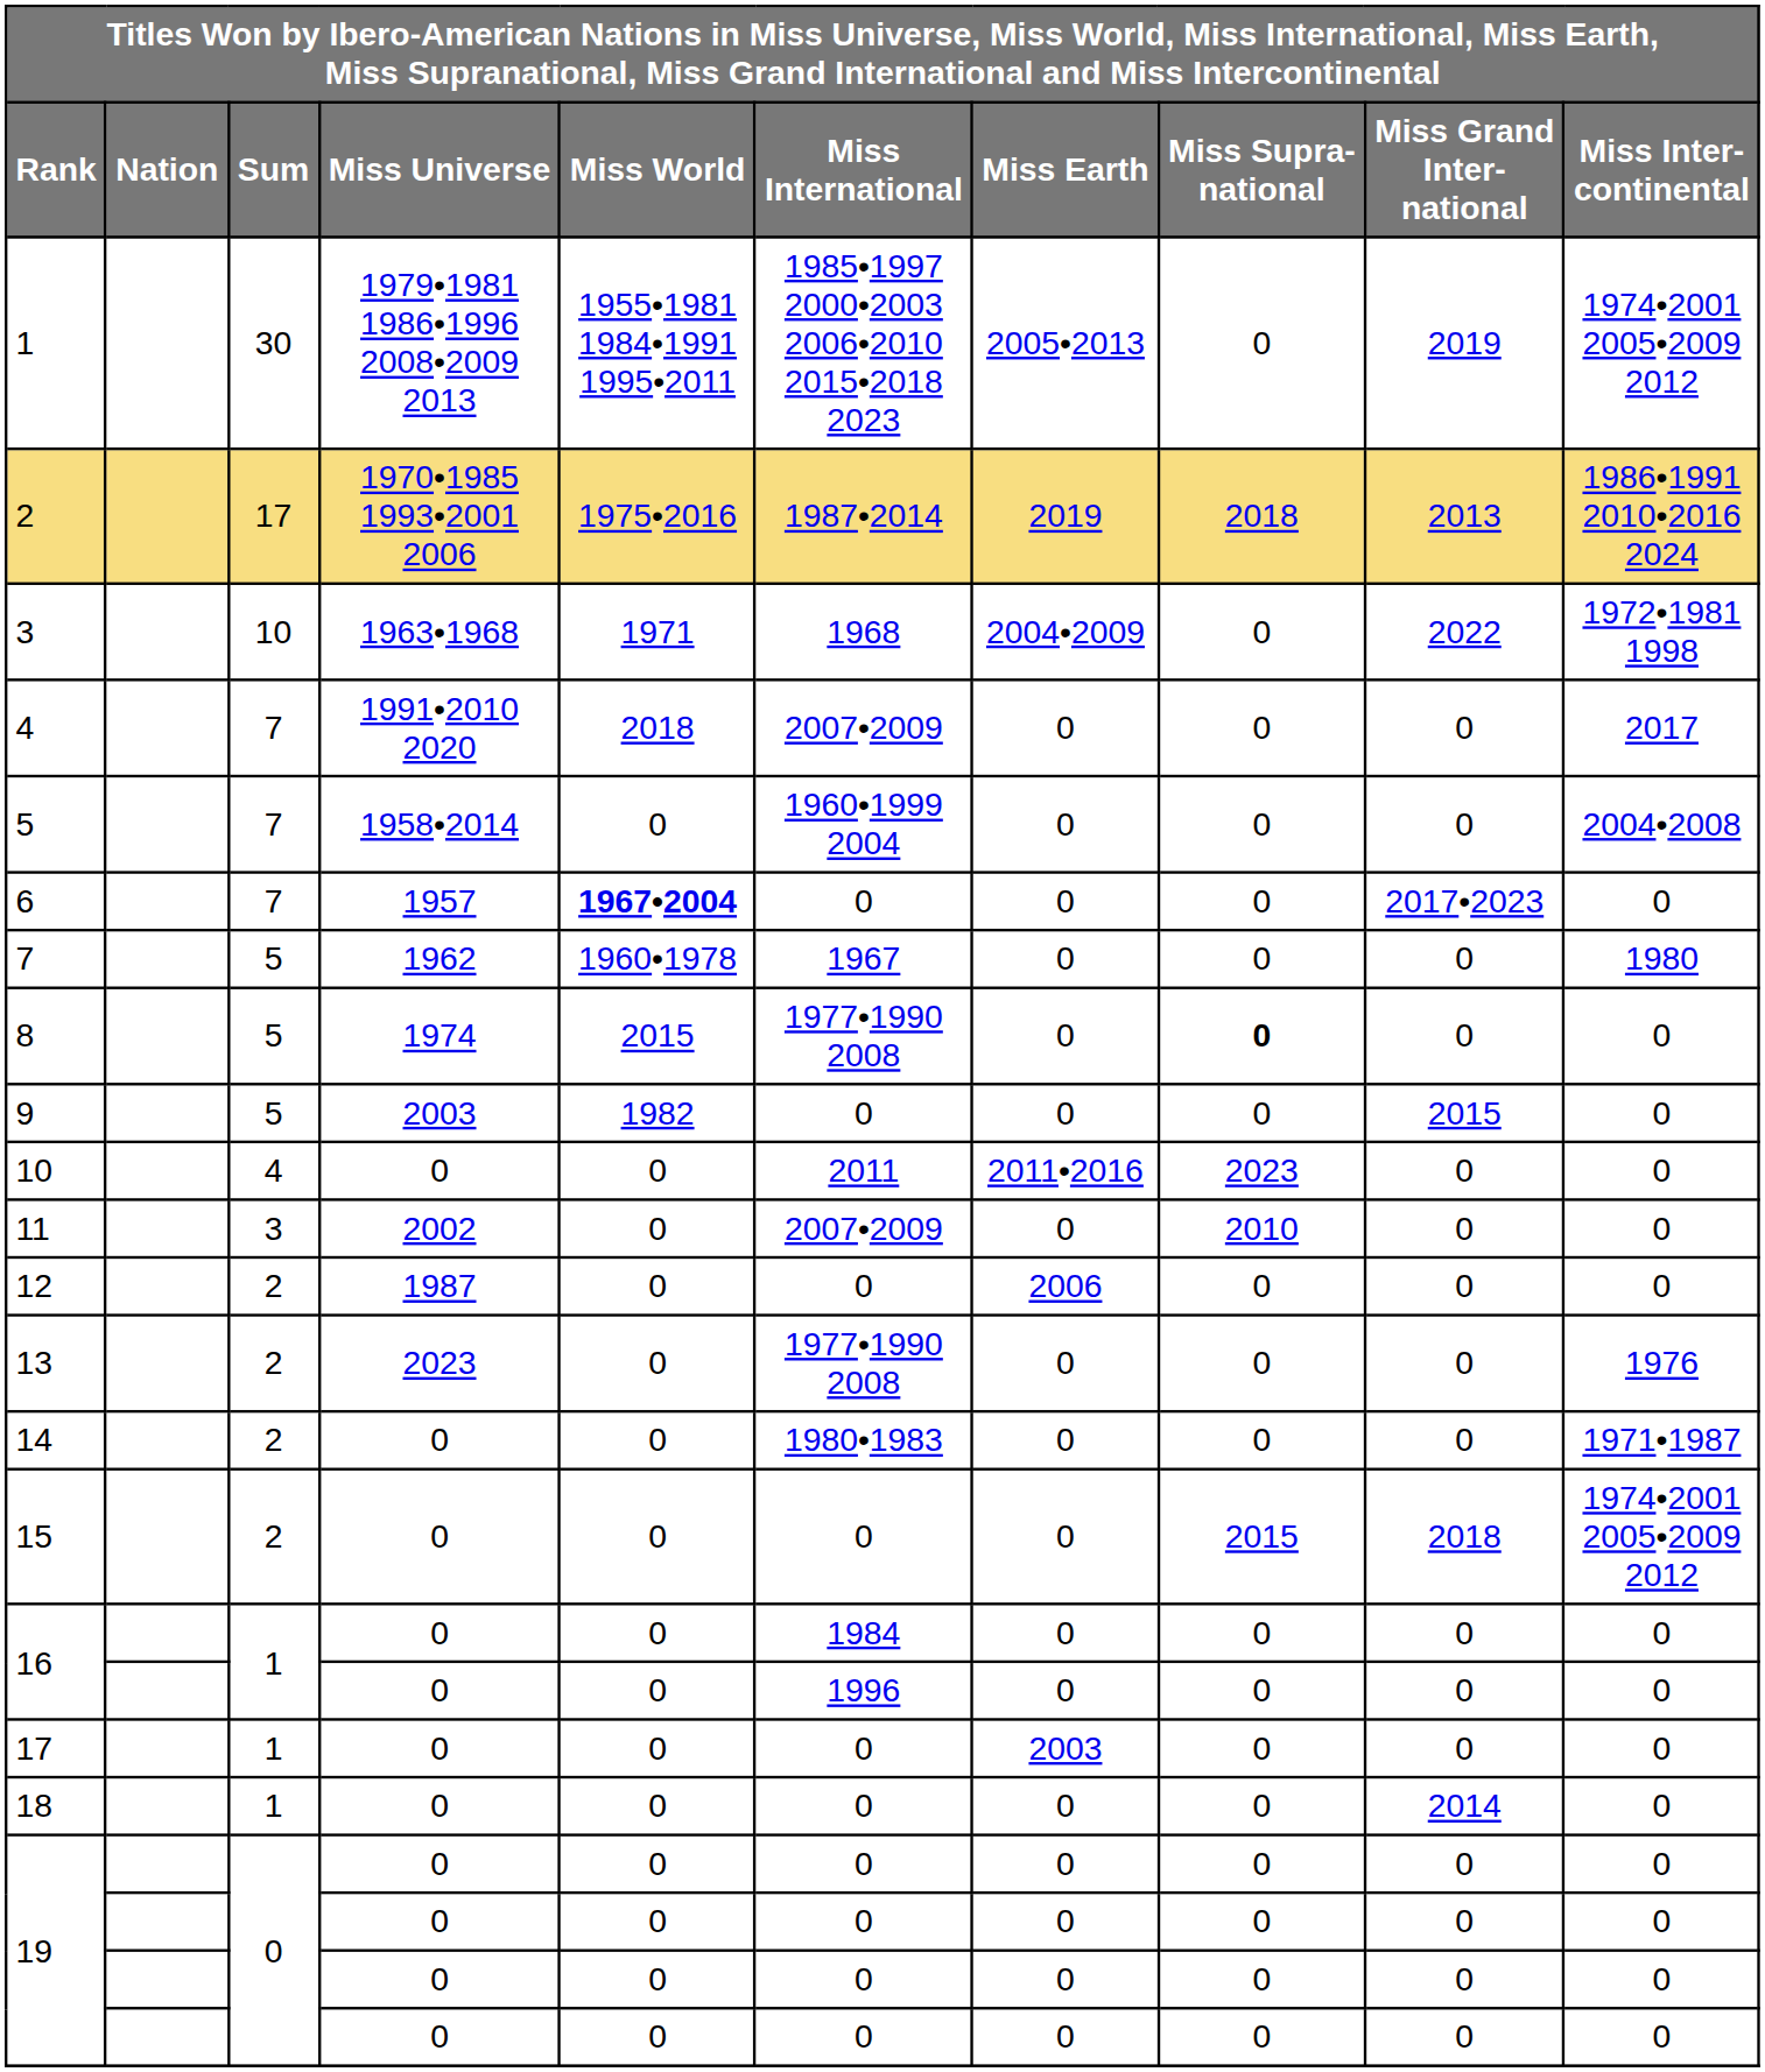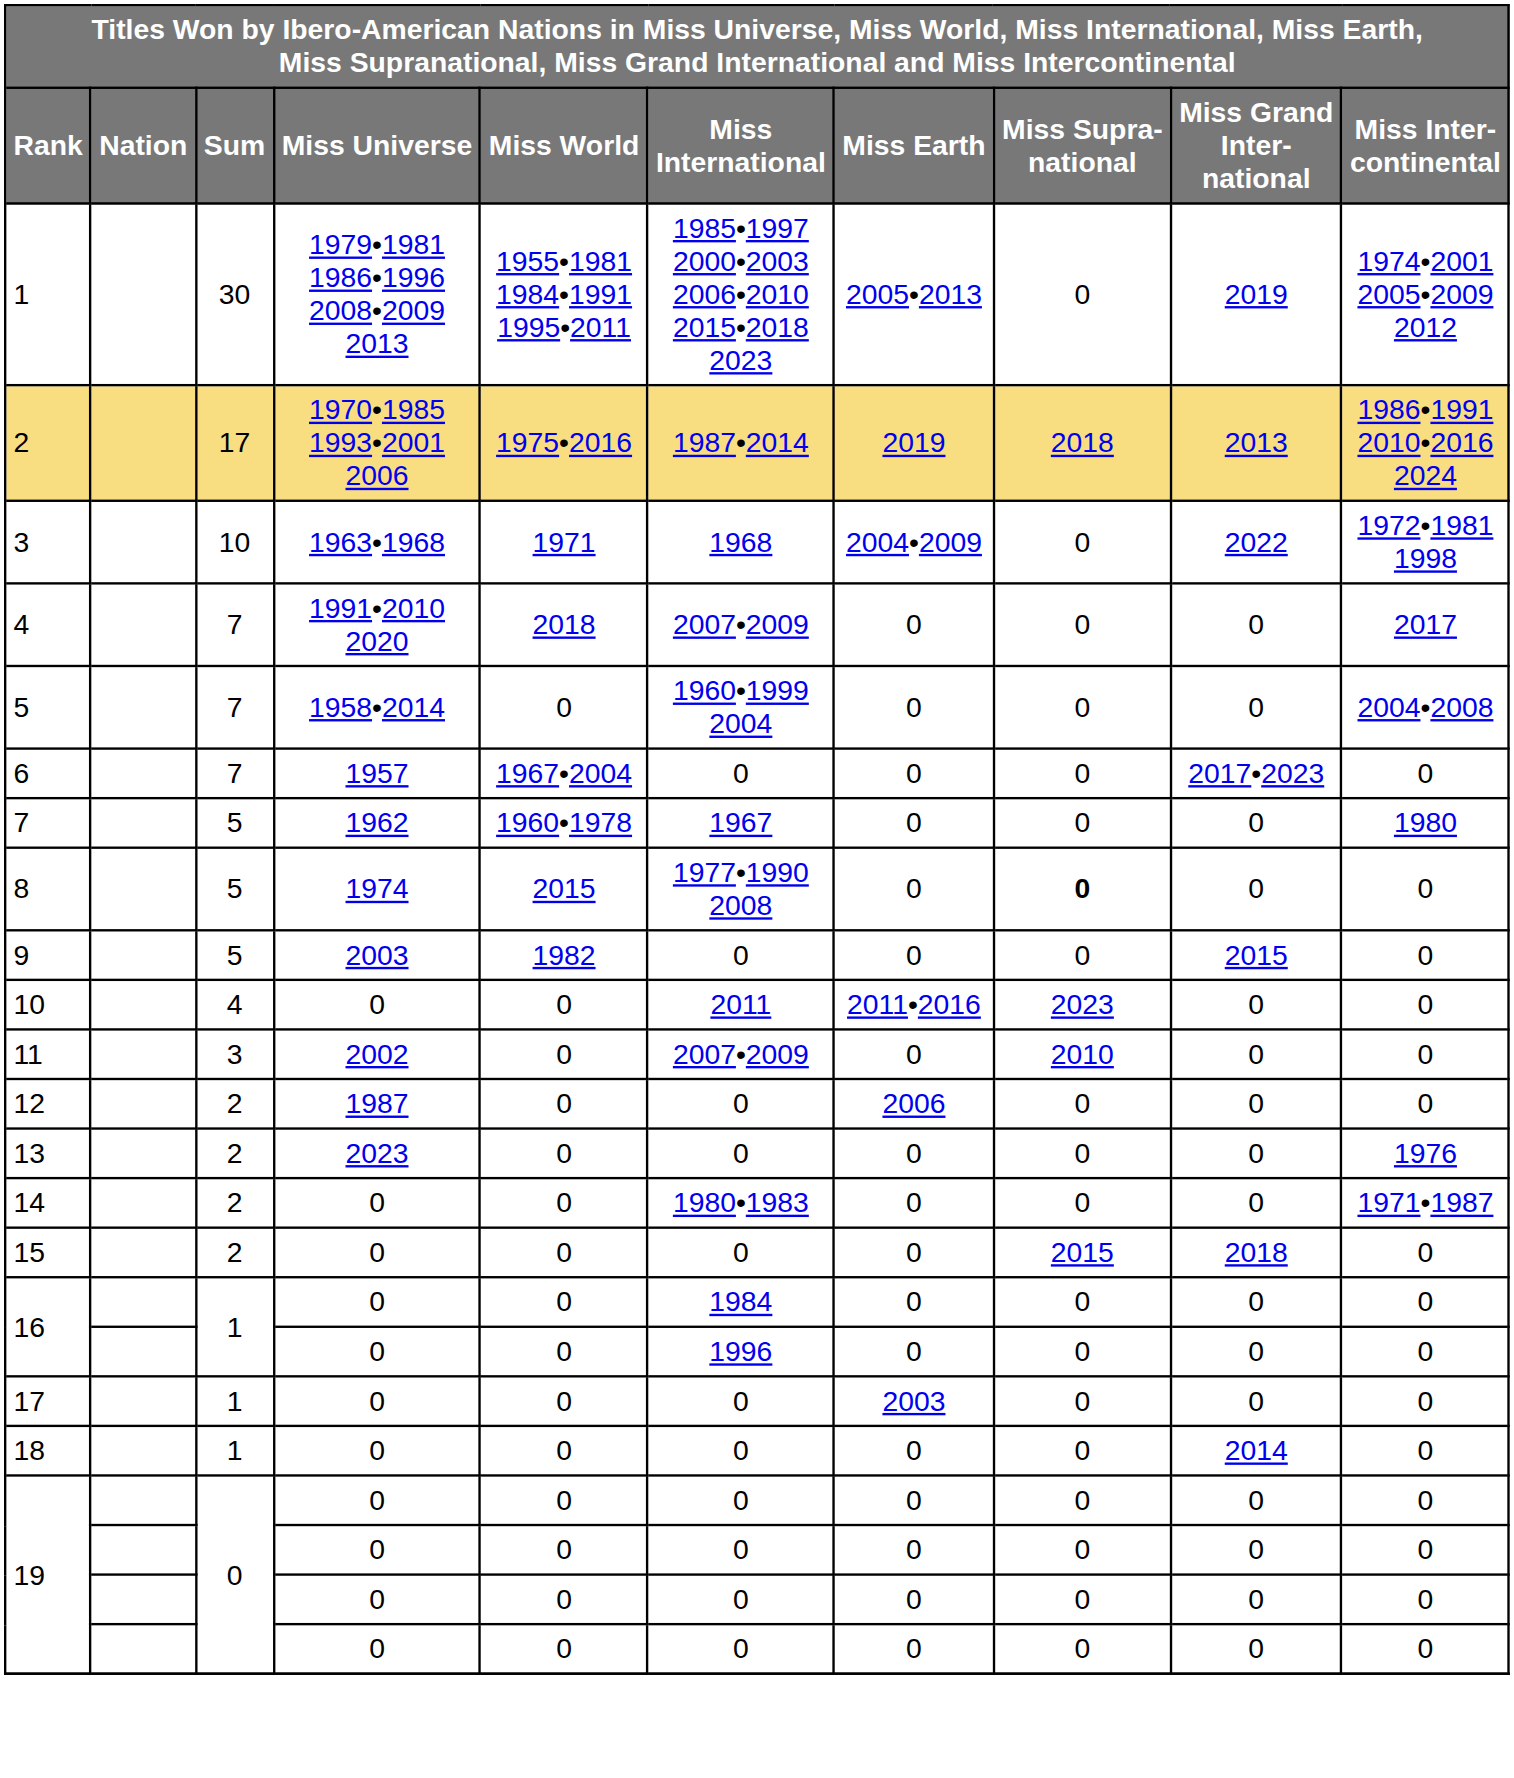6 | Miss World: bold -> normal
13 | Miss International: 1977•1990 2008 -> 0
15 | Miss Inter- continental: 1974•2001 2005•2009 2012 -> 0
